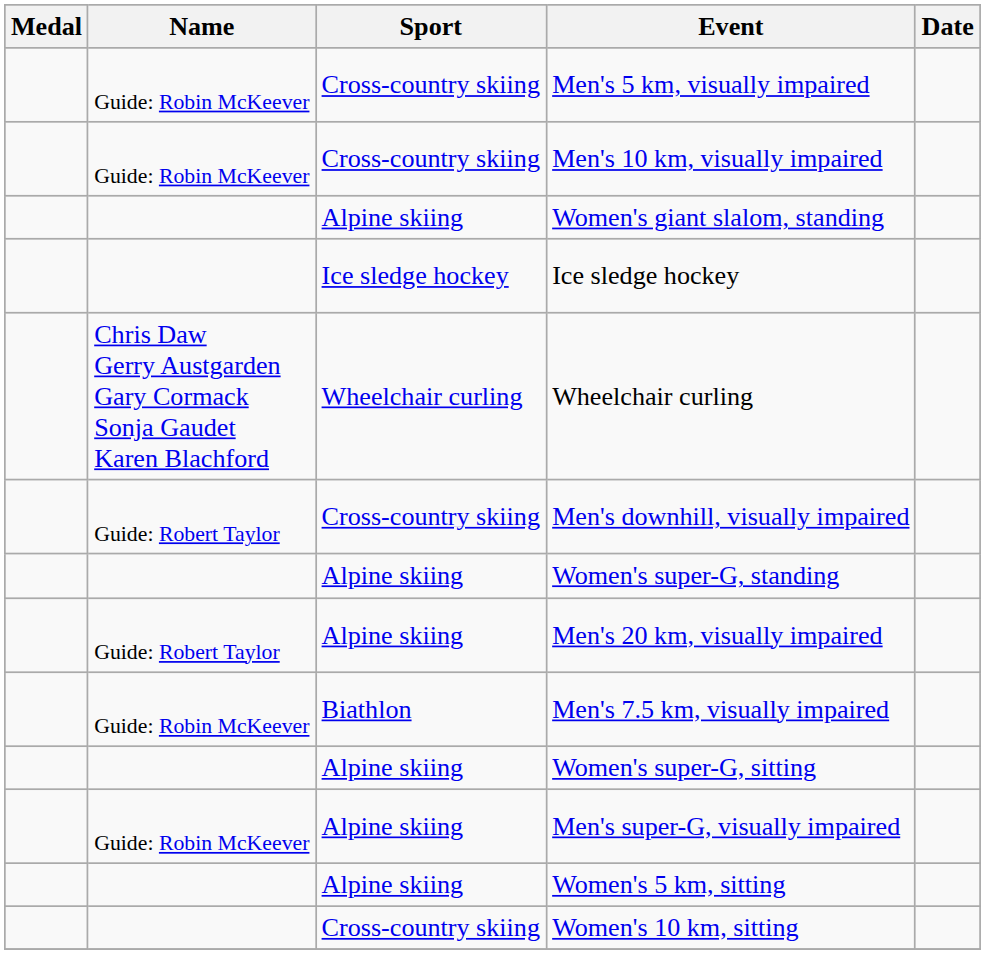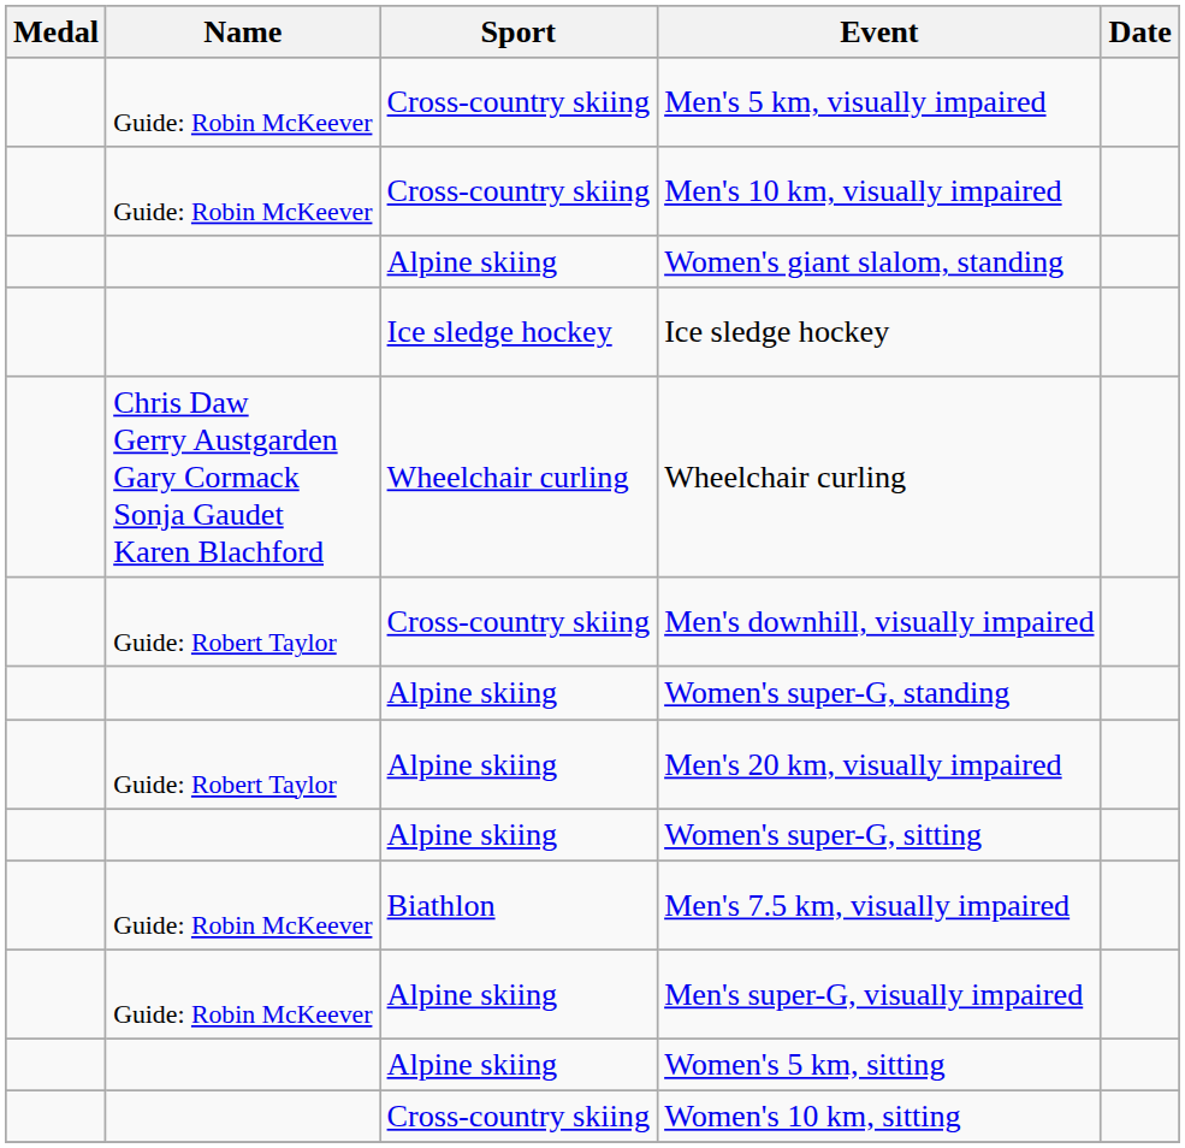rows swapped: Women's super-G, sitting <-> Men's 7.5 km, visually impaired
